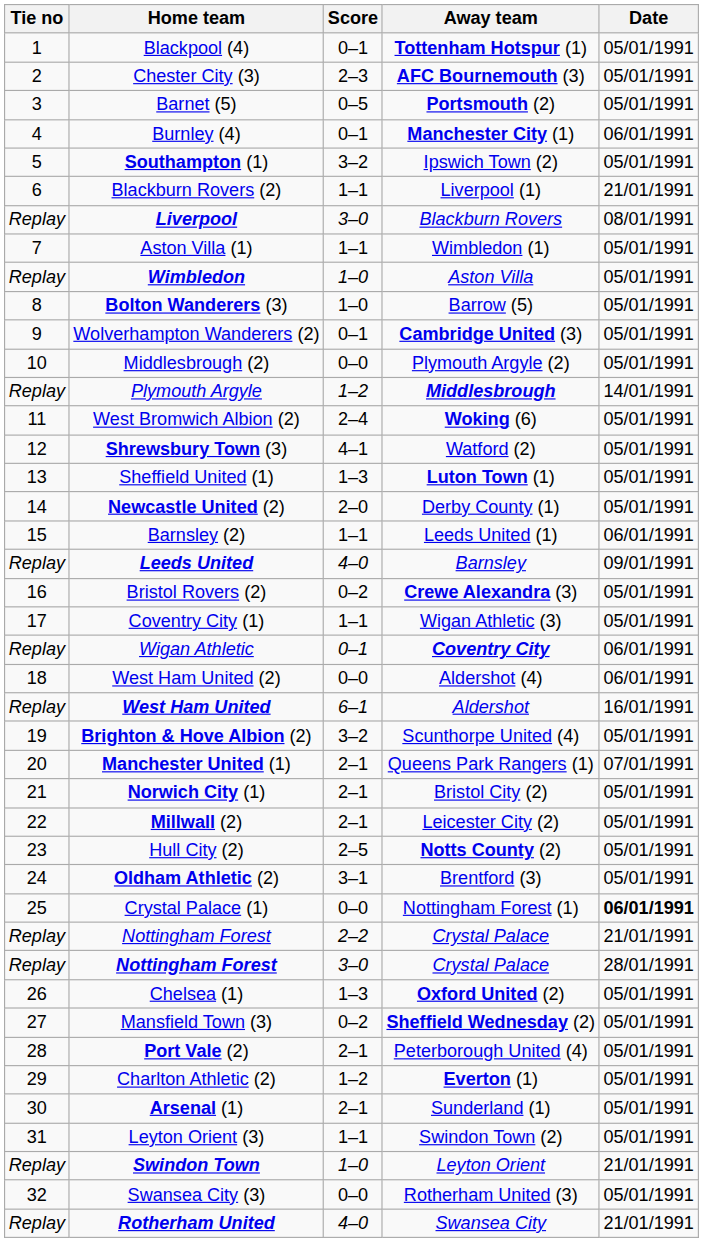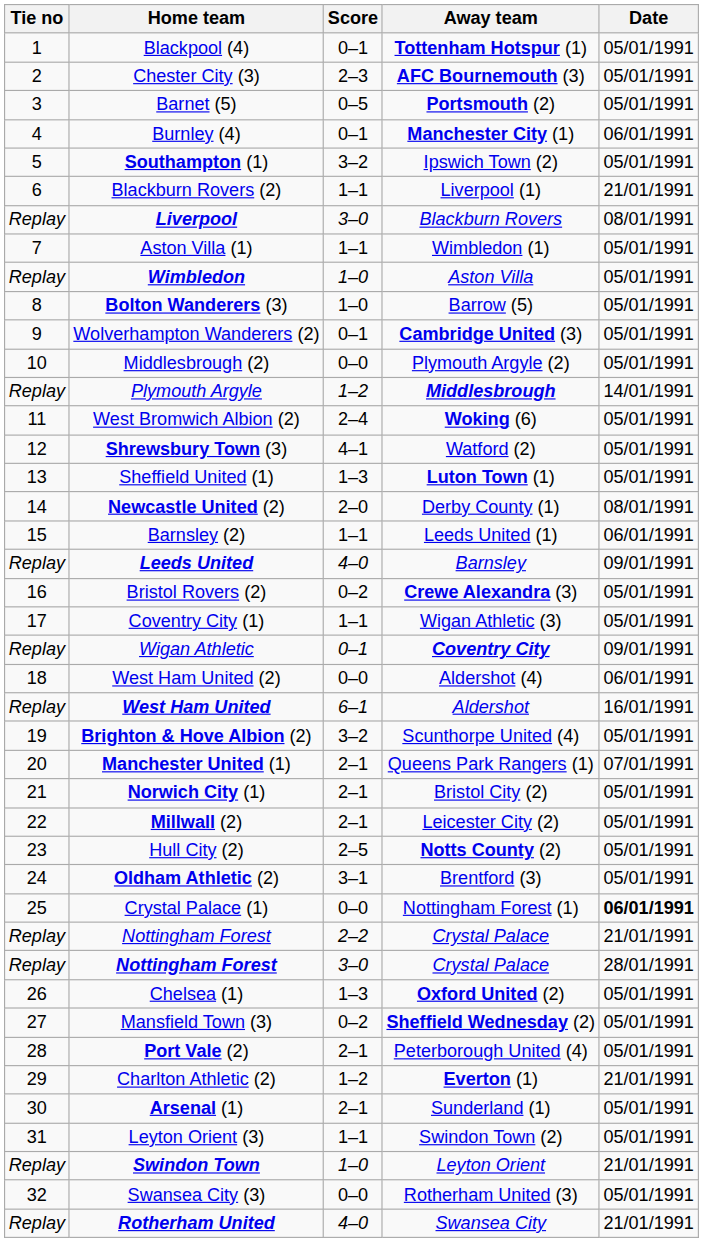Newcastle United (2) | Date: 05/01/1991 -> 08/01/1991
Wigan Athletic | Date: 06/01/1991 -> 09/01/1991
Charlton Athletic (2) | Date: 05/01/1991 -> 21/01/1991
